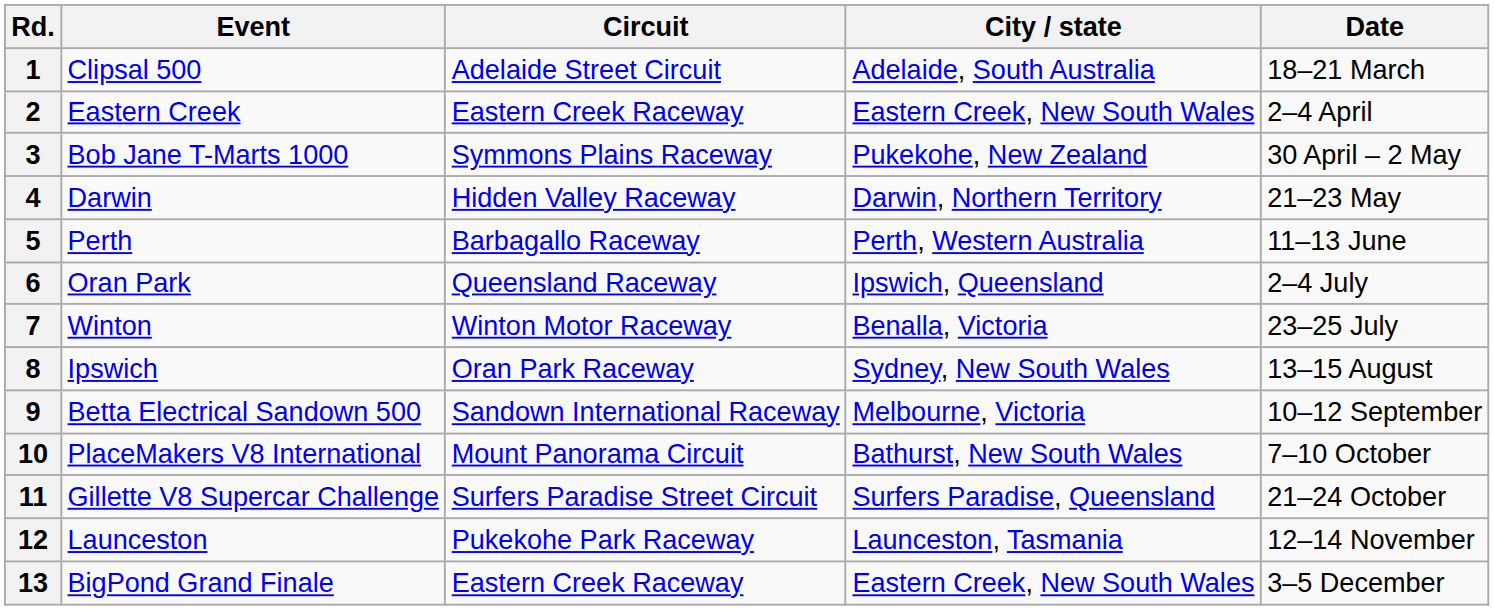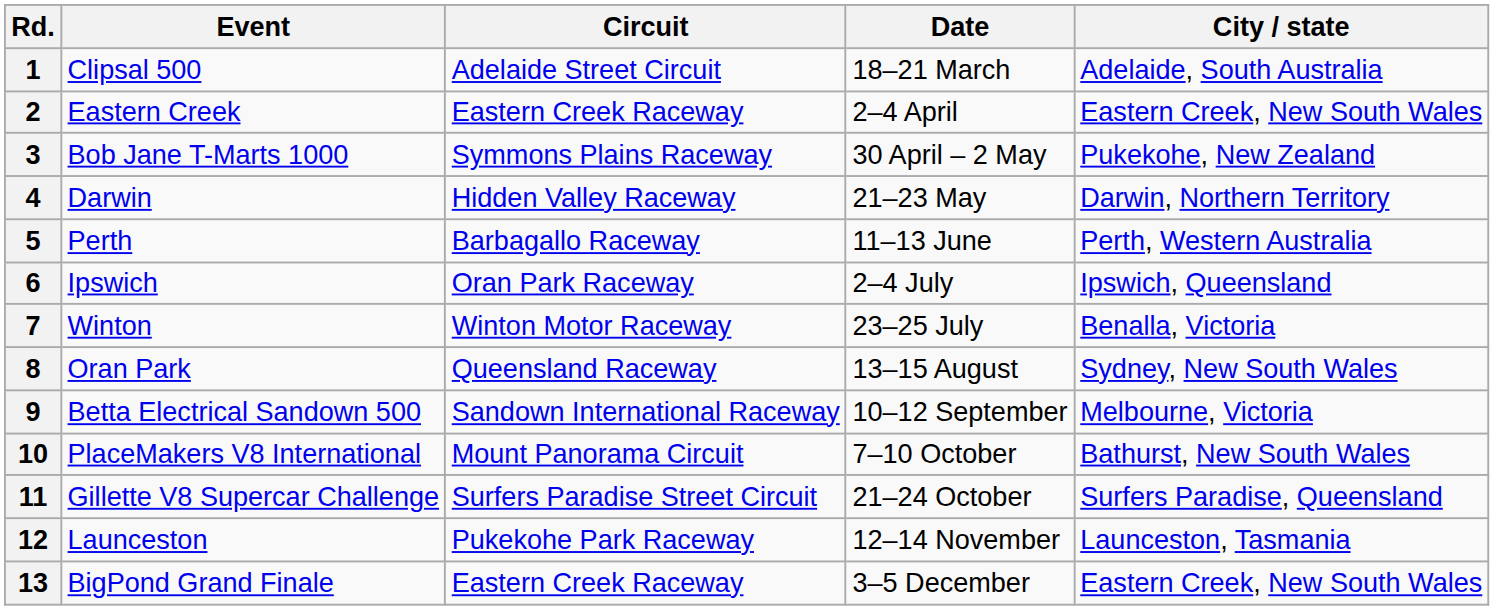columns swapped: City / state <-> Date
6 | Event: Oran Park -> Ipswich
6 | Circuit: Queensland Raceway -> Oran Park Raceway
8 | Event: Ipswich -> Oran Park
8 | Circuit: Oran Park Raceway -> Queensland Raceway
